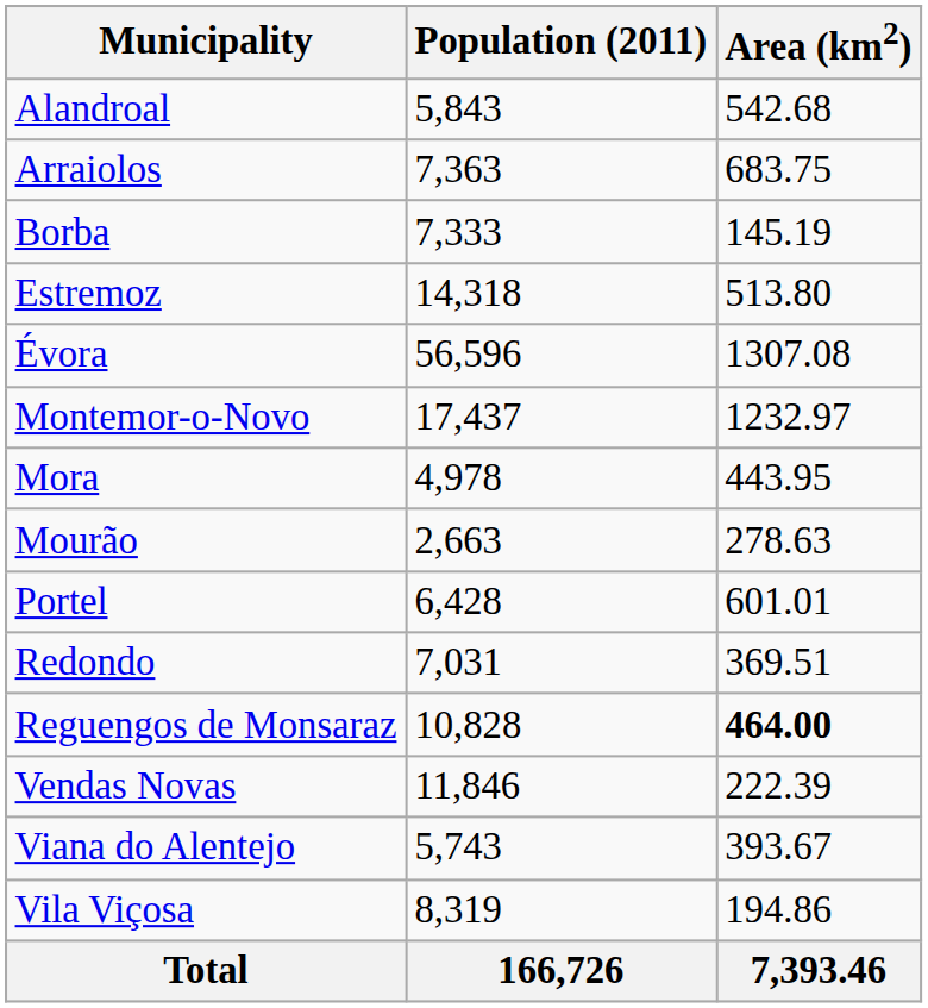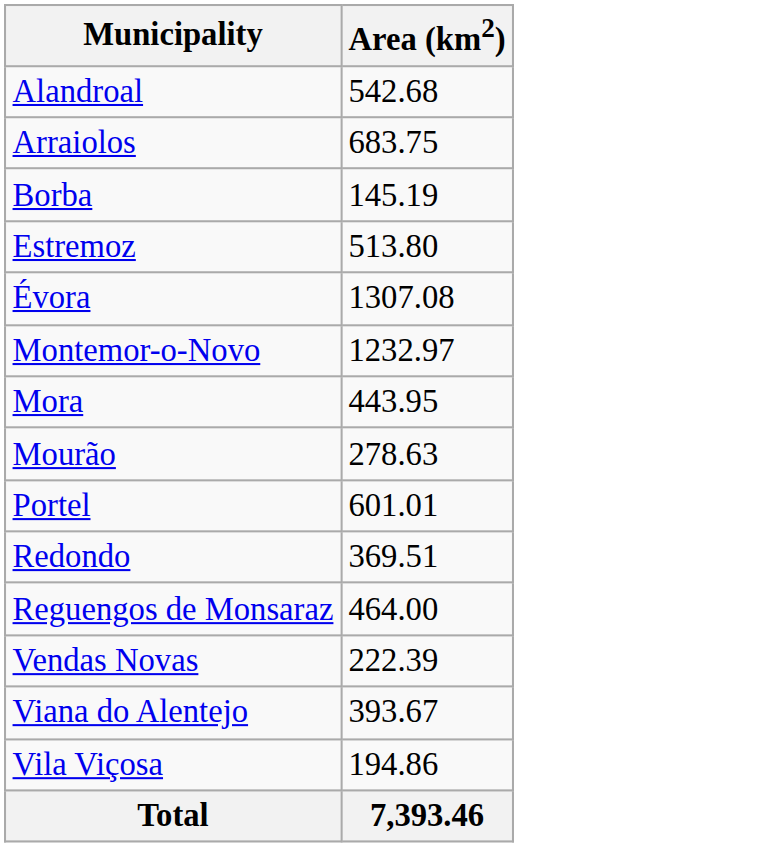- column: Population (2011) | 5,843 | 7,363 | 7,333 | 14,318 | 56,596 | 17,437 | 4,978 | 2,663 | 6,428 | 7,031 | 10,828 | 11,846 | 5,743 | 8,319 | 166,726
Reguengos de Monsaraz | Area (km2): bold -> normal
